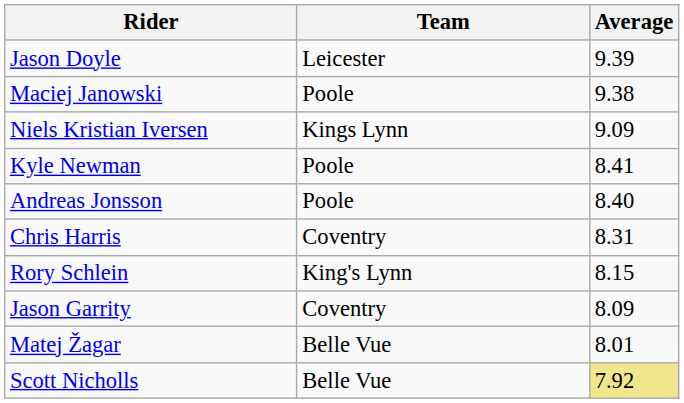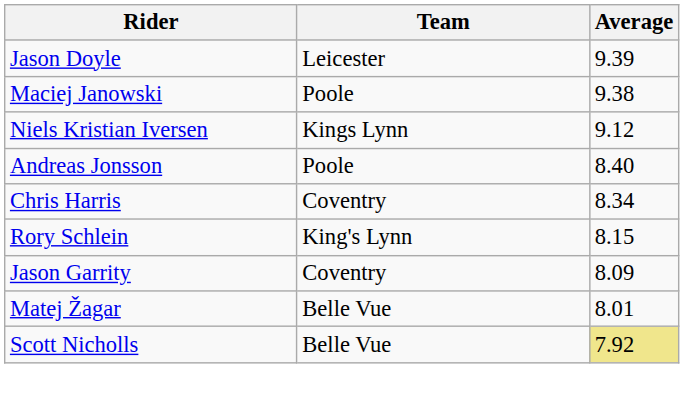Niels Kristian Iversen | Average: 9.09 -> 9.12
- row: Kyle Newman | Poole | 8.41
Chris Harris | Average: 8.31 -> 8.34
